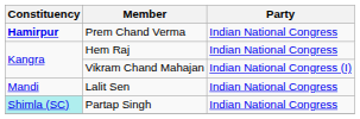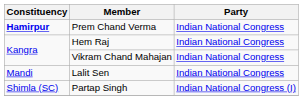Vikram Chand Mahajan | Party: Indian National Congress (I) -> Indian National Congress
Partap Singh | Constituency: paleturquoise background -> no background
Partap Singh | Party: Indian National Congress -> Indian National Congress (I)
